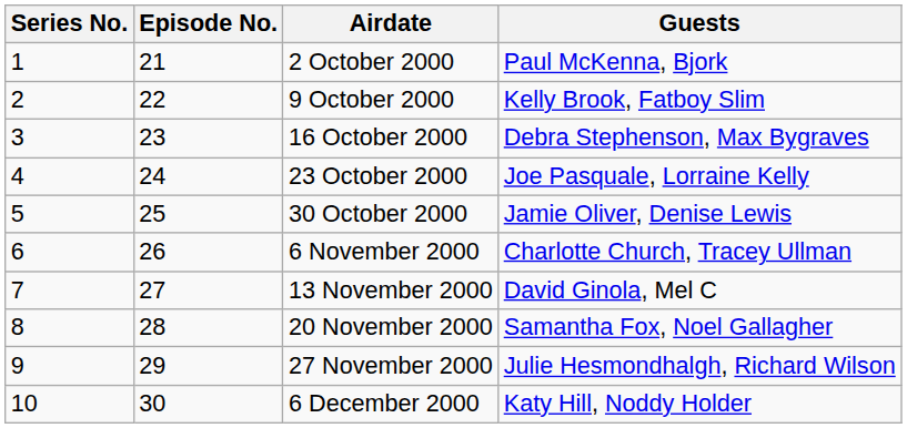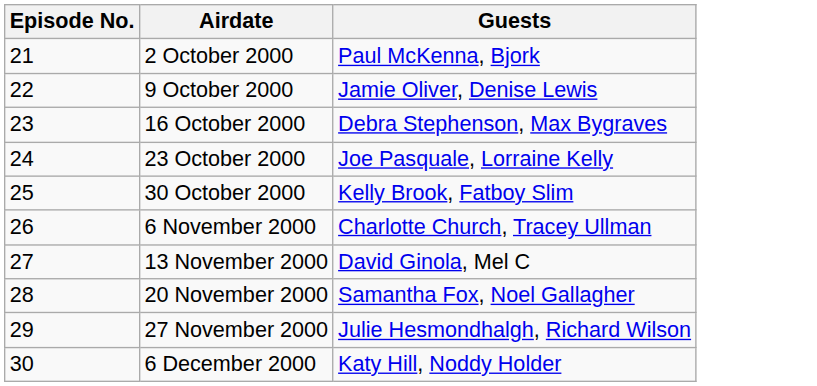- column: Series No. | 1 | 2 | 3 | 4 | 5 | 6 | 7 | 8 | 9 | 10
9 October 2000 | Guests: Kelly Brook, Fatboy Slim -> Jamie Oliver, Denise Lewis
30 October 2000 | Guests: Jamie Oliver, Denise Lewis -> Kelly Brook, Fatboy Slim
